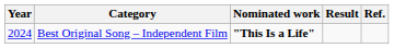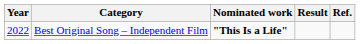Best Original Song – Independent Film | Year: 2024 -> 2022
